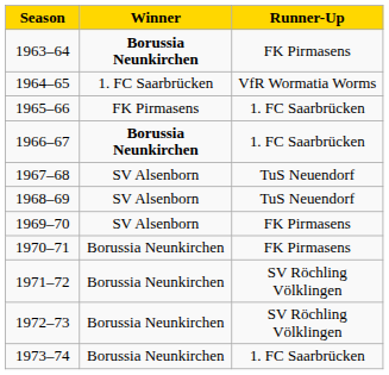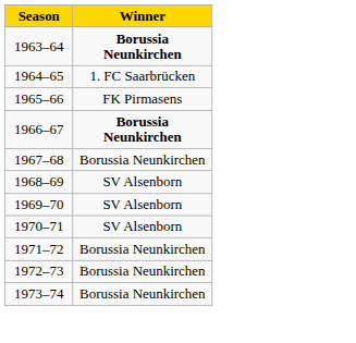- column: Runner-Up | FK Pirmasens | VfR Wormatia Worms | 1. FC Saarbrücken | 1. FC Saarbrücken | TuS Neuendorf | TuS Neuendorf | FK Pirmasens | FK Pirmasens | SV Röchling Völklingen | SV Röchling Völklingen | 1. FC Saarbrücken
1967–68 | Winner: SV Alsenborn -> Borussia Neunkirchen
1970–71 | Winner: Borussia Neunkirchen -> SV Alsenborn
